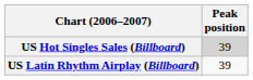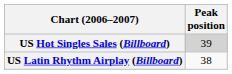US Latin Rhythm Airplay (Billboard) | Peak position: 39 -> 38
